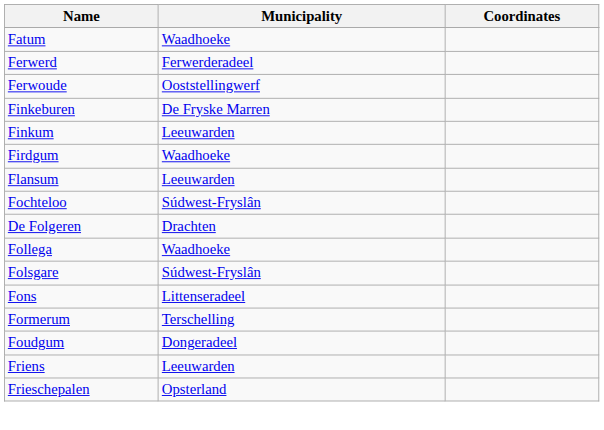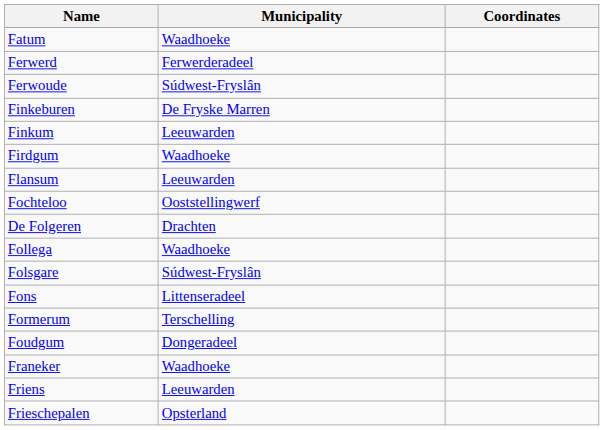Ferwoude | Municipality: Ooststellingwerf -> Súdwest-Fryslân
Fochteloo | Municipality: Súdwest-Fryslân -> Ooststellingwerf
+ row: Franeker | Waadhoeke
